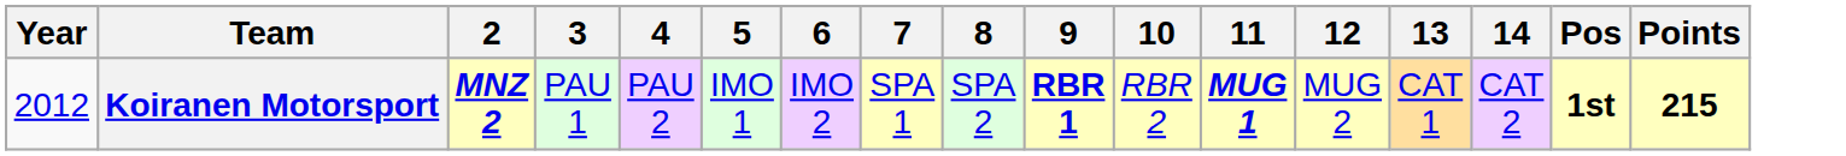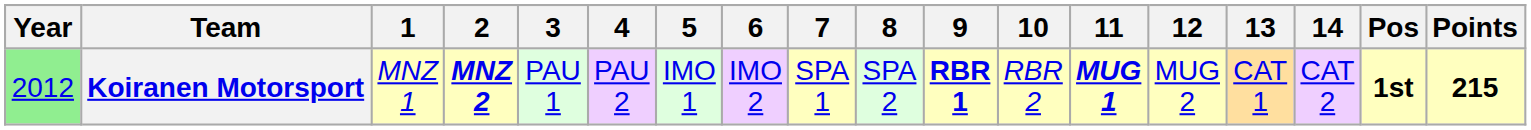+ column: 1 | MNZ 1
Koiranen Motorsport | Year: no background -> lightgreen background
